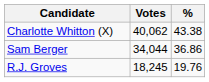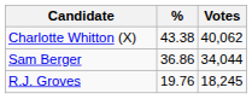columns swapped: Votes <-> %
